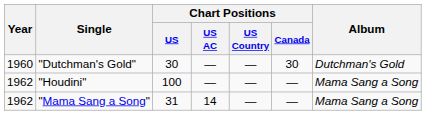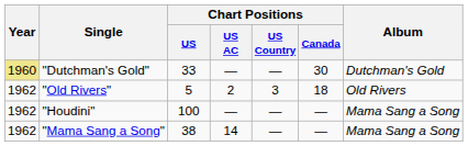"Dutchman's Gold" | Year: no background -> khaki background
"Dutchman's Gold" | Chart Positions / US: 30 -> 33
+ row: 1962 | "Old Rivers" | 5 | 2 | 3 | 18 | Old Rivers
"Mama Sang a Song" | Chart Positions / US: 31 -> 38
